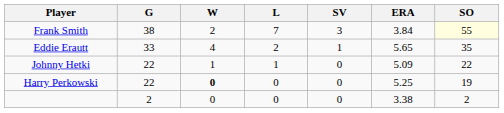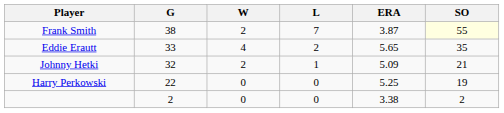- column: SV | 3 | 1 | 0 | 0 | 0
Frank Smith | ERA: 3.84 -> 3.87
Johnny Hetki | G: 22 -> 32
Johnny Hetki | W: 1 -> 2
Johnny Hetki | SO: 22 -> 21
Harry Perkowski | W: bold -> normal
